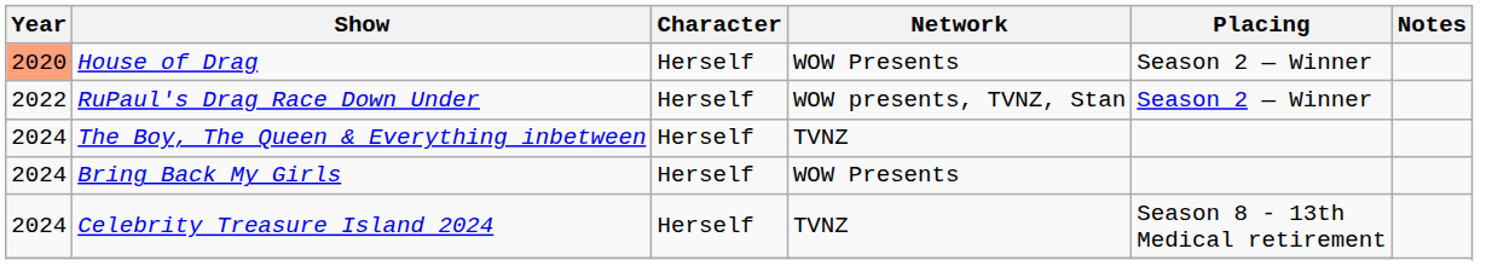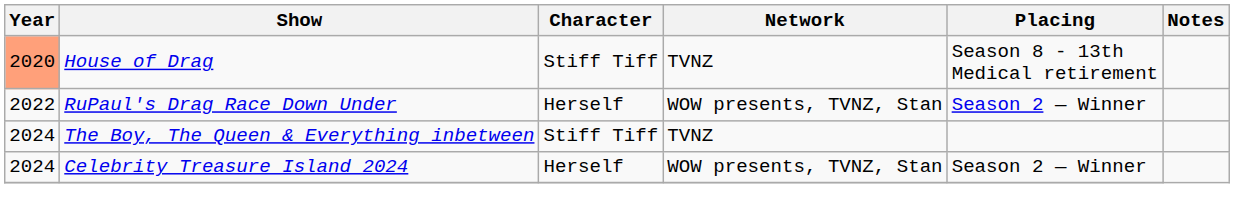House of Drag | Character: Herself -> Stiff Tiff
House of Drag | Network: WOW Presents -> TVNZ
House of Drag | Placing: Season 2 — Winner -> Season 8 - 13th Medical retirement
The Boy, The Queen & Everything inbetween | Character: Herself -> Stiff Tiff
- row: 2024 | Bring Back My Girls | Herself | WOW Presents
Celebrity Treasure Island 2024 | Network: TVNZ -> WOW presents, TVNZ, Stan
Celebrity Treasure Island 2024 | Placing: Season 8 - 13th Medical retirement -> Season 2 — Winner
